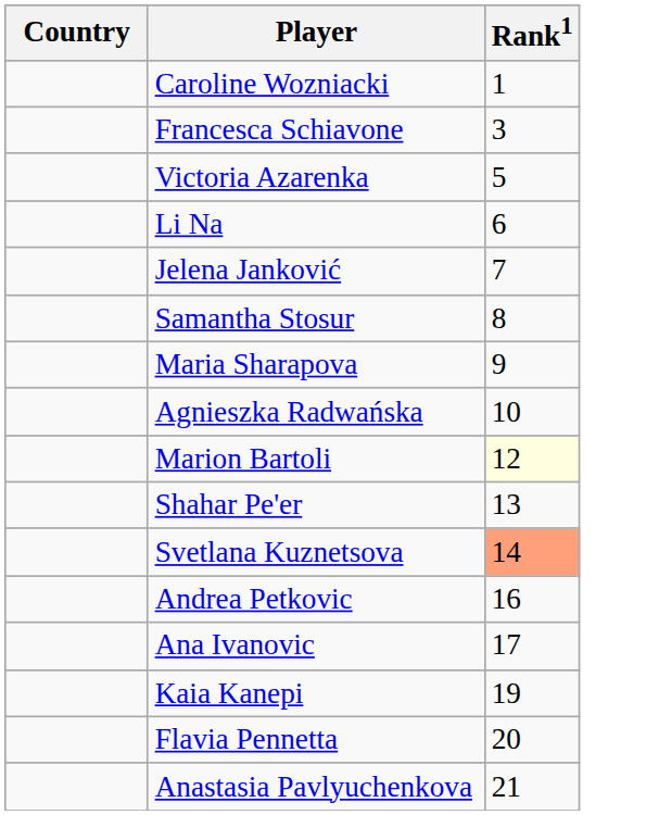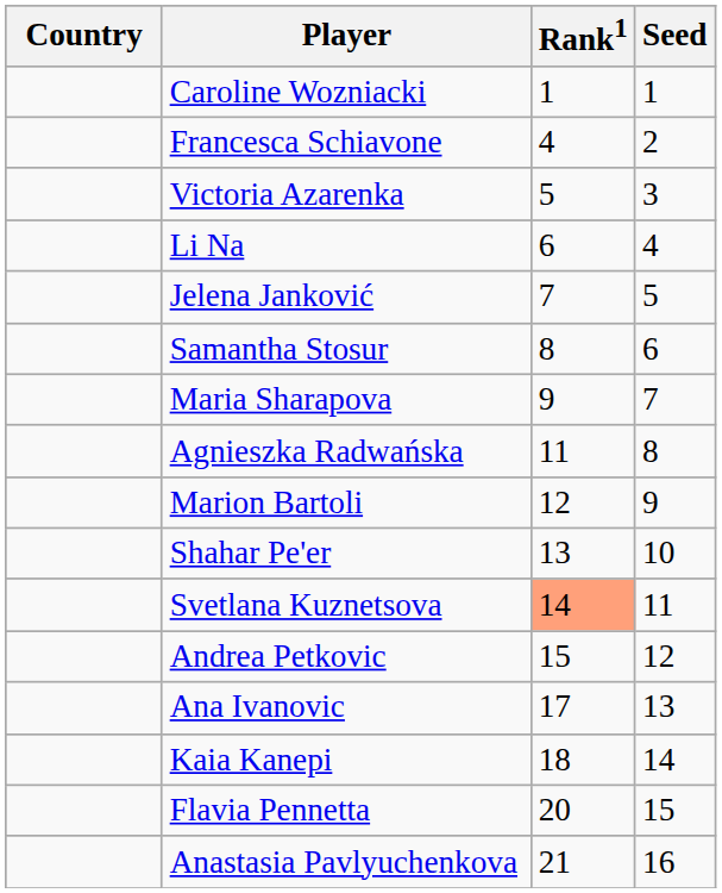+ column: Seed | 1 | 2 | 3 | 4 | 5 | 6 | 7 | 8 | 9 | 10 | 11 | 12 | 13 | 14 | 15 | 16
Francesca Schiavone | Rank1: 3 -> 4
Agnieszka Radwańska | Rank1: 10 -> 11
Marion Bartoli | Rank1: lightyellow background -> no background
Andrea Petkovic | Rank1: 16 -> 15
Kaia Kanepi | Rank1: 19 -> 18
